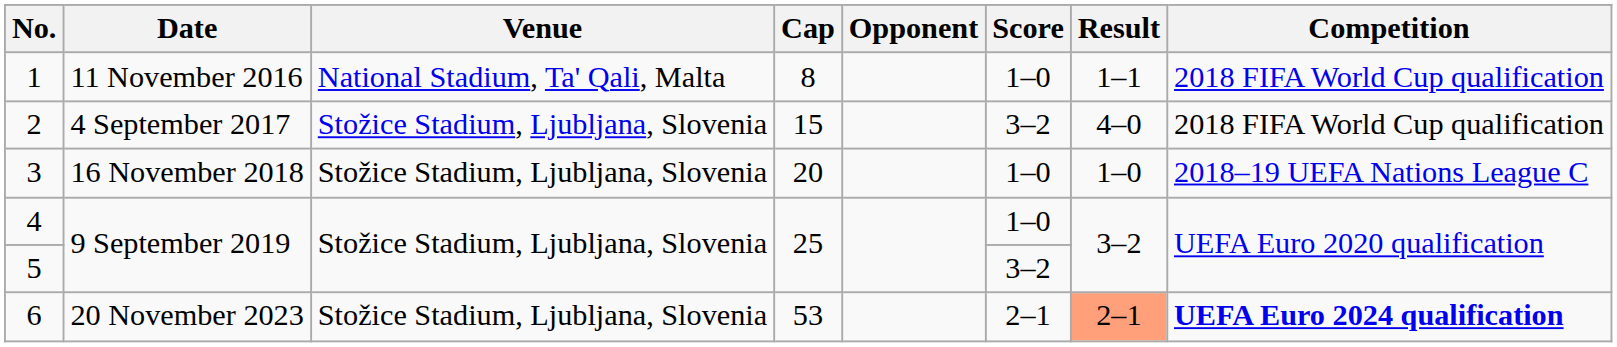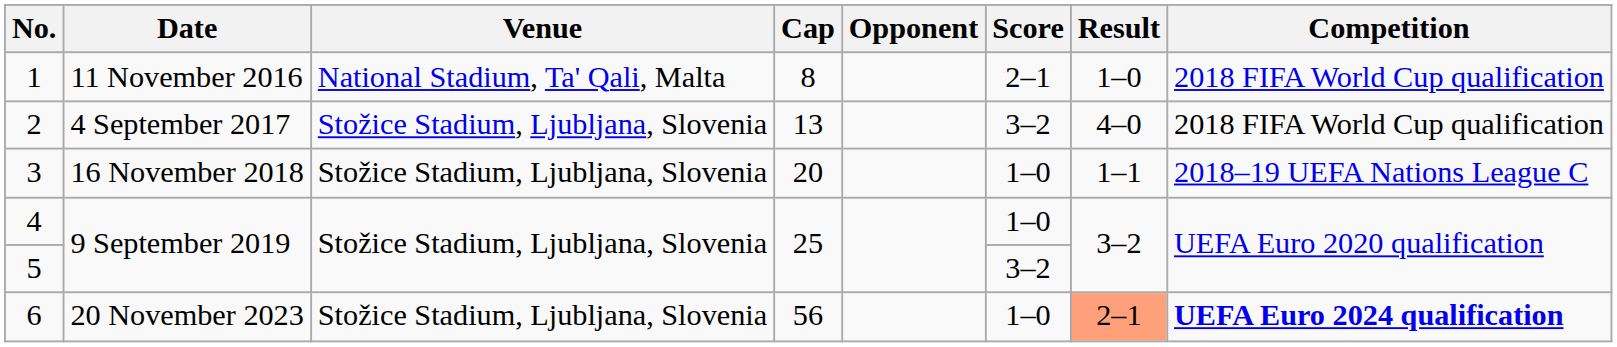1 | Score: 1–0 -> 2–1
1 | Result: 1–1 -> 1–0
2 | Cap: 15 -> 13
3 | Result: 1–0 -> 1–1
6 | Cap: 53 -> 56
6 | Score: 2–1 -> 1–0
